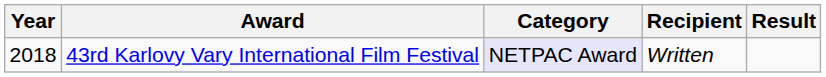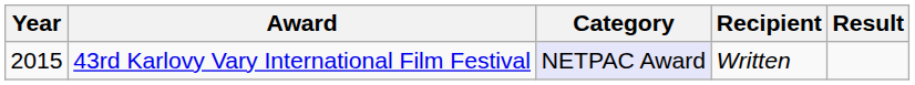43rd Karlovy Vary International Film Festival | Year: 2018 -> 2015
